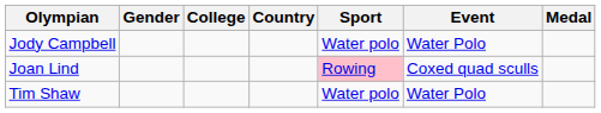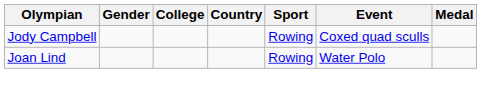Jody Campbell | Sport: Water polo -> Rowing
Jody Campbell | Event: Water Polo -> Coxed quad sculls
Joan Lind | Sport: pink background -> no background
Joan Lind | Event: Coxed quad sculls -> Water Polo
- row: Tim Shaw | Water polo | Water Polo
